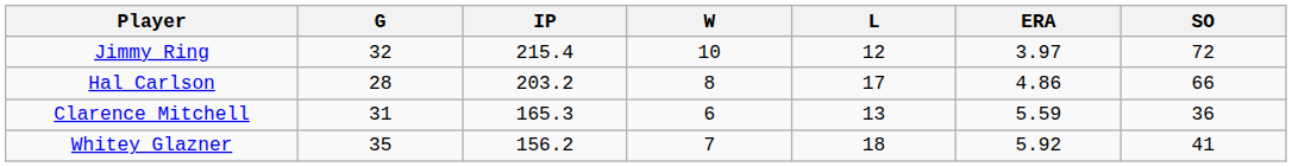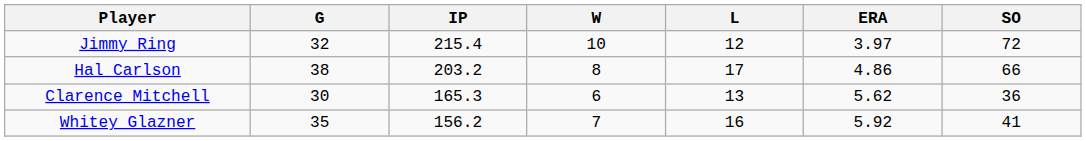Hal Carlson | G: 28 -> 38
Clarence Mitchell | G: 31 -> 30
Clarence Mitchell | ERA: 5.59 -> 5.62
Whitey Glazner | L: 18 -> 16
